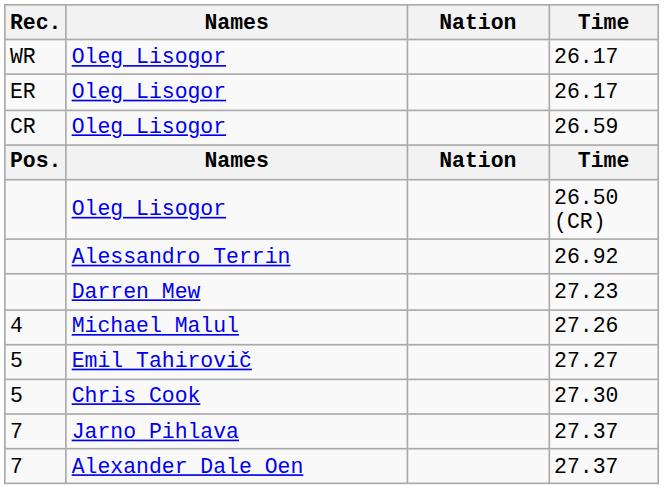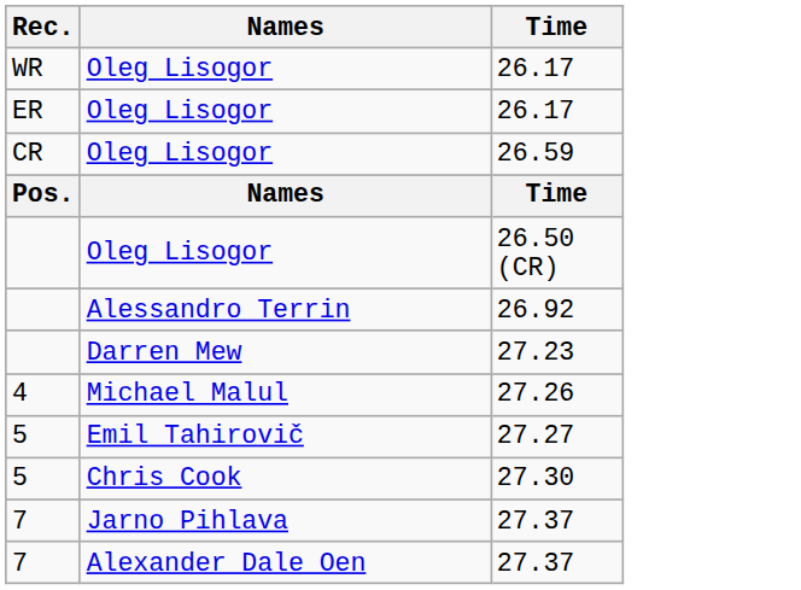- column: Nation | Nation
